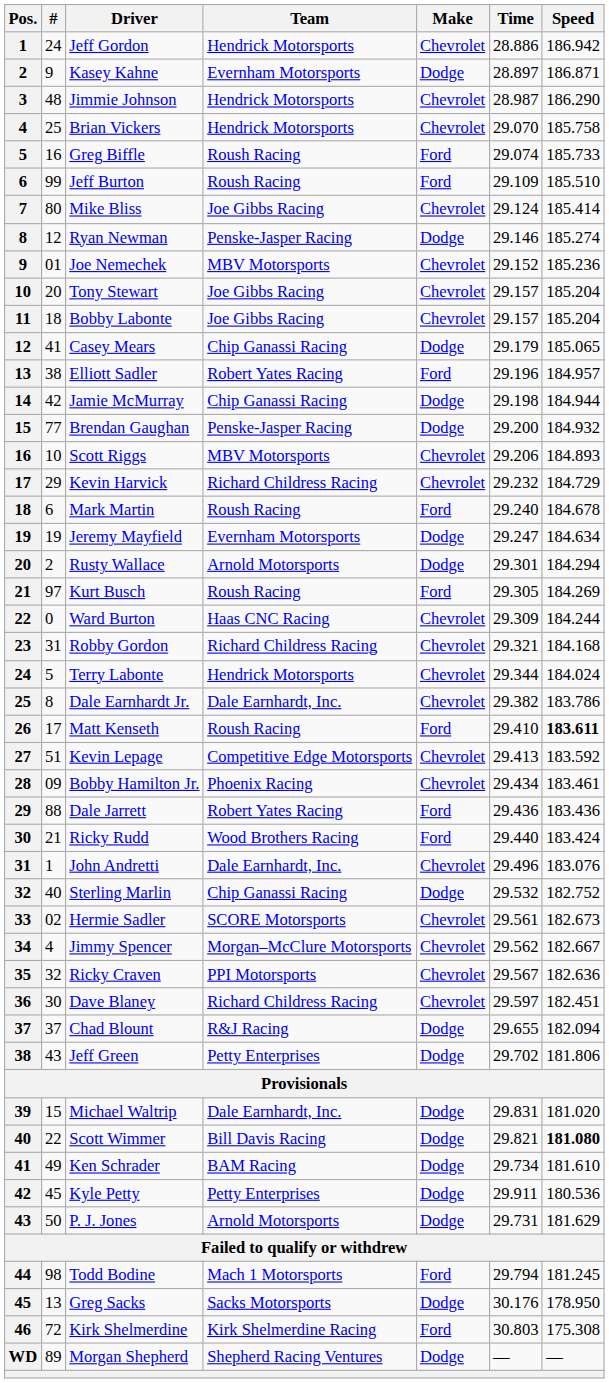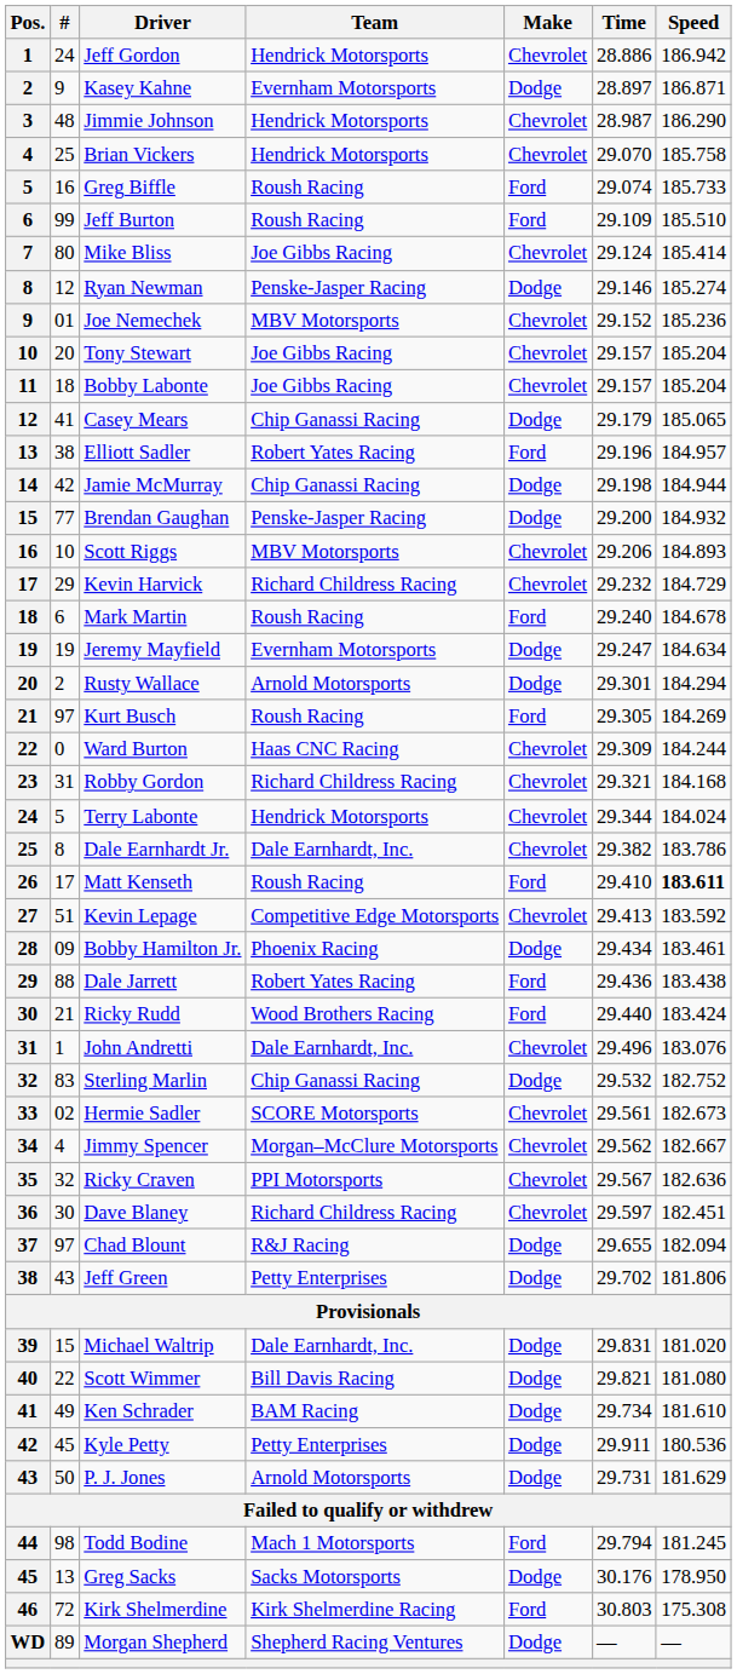Bobby Hamilton Jr. | Make: Chevrolet -> Dodge
Dale Jarrett | Speed: 183.436 -> 183.438
Sterling Marlin | #: 40 -> 83
Chad Blount | #: 37 -> 97
Scott Wimmer | Speed: bold -> normal
